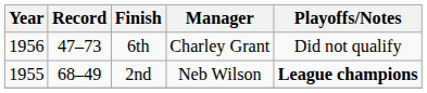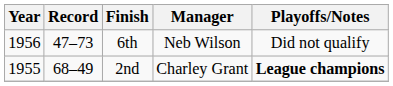6th | Manager: Charley Grant -> Neb Wilson
2nd | Manager: Neb Wilson -> Charley Grant
